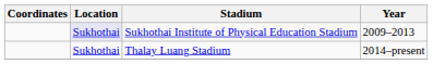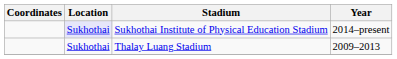Sukhothai Institute of Physical Education Stadium | Year: 2009–2013 -> 2014–present
Thalay Luang Stadium | Year: 2014–present -> 2009–2013
